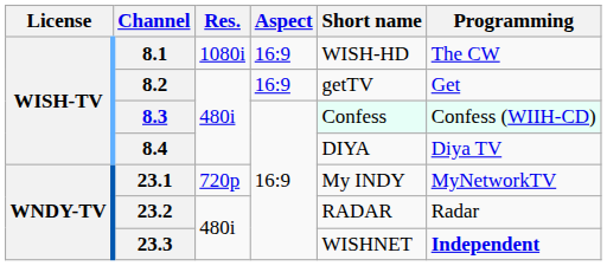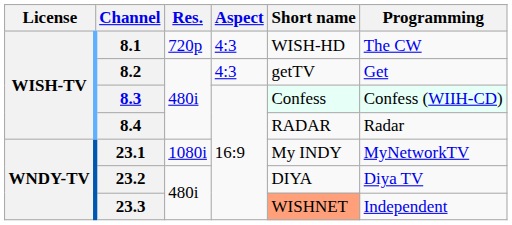8.1 | Res.: 1080i -> 720p
8.1 | Aspect: 16:9 -> 4:3
8.2 | Aspect: 16:9 -> 4:3
8.4 | Short name: DIYA -> RADAR
8.4 | Programming: Diya TV -> Radar
23.1 | Res.: 720p -> 1080i
23.2 | Short name: RADAR -> DIYA
23.2 | Programming: Radar -> Diya TV
23.3 | Short name: no background -> lightsalmon background
23.3 | Programming: bold -> normal
